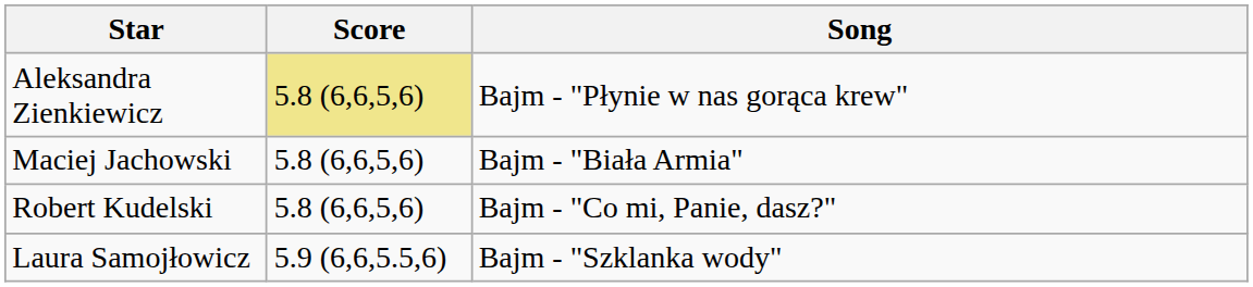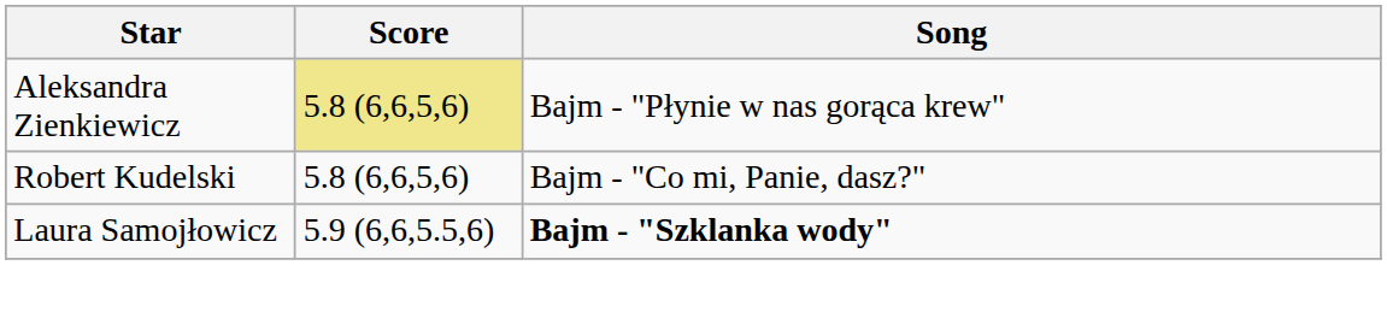- row: Maciej Jachowski | 5.8 (6,6,5,6) | Bajm - "Biała Armia"
Laura Samojłowicz | Song: normal -> bold
